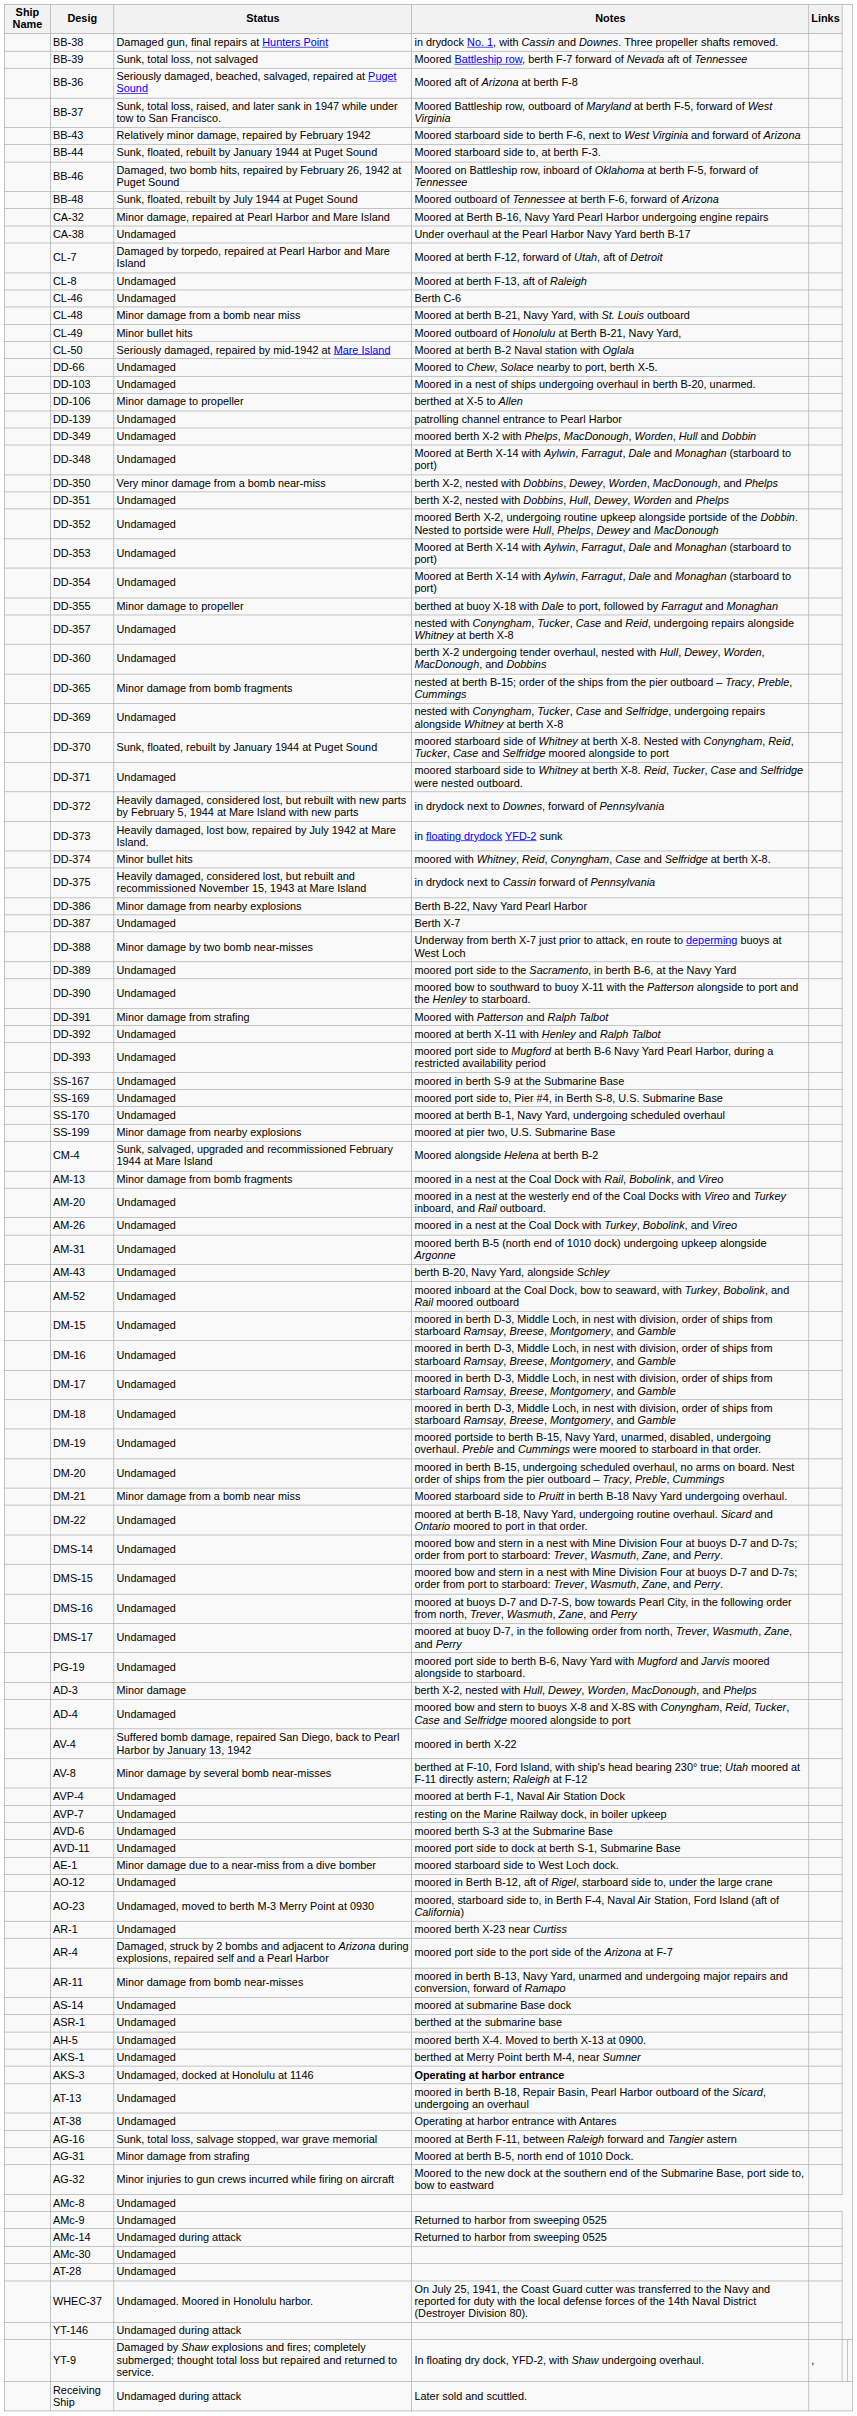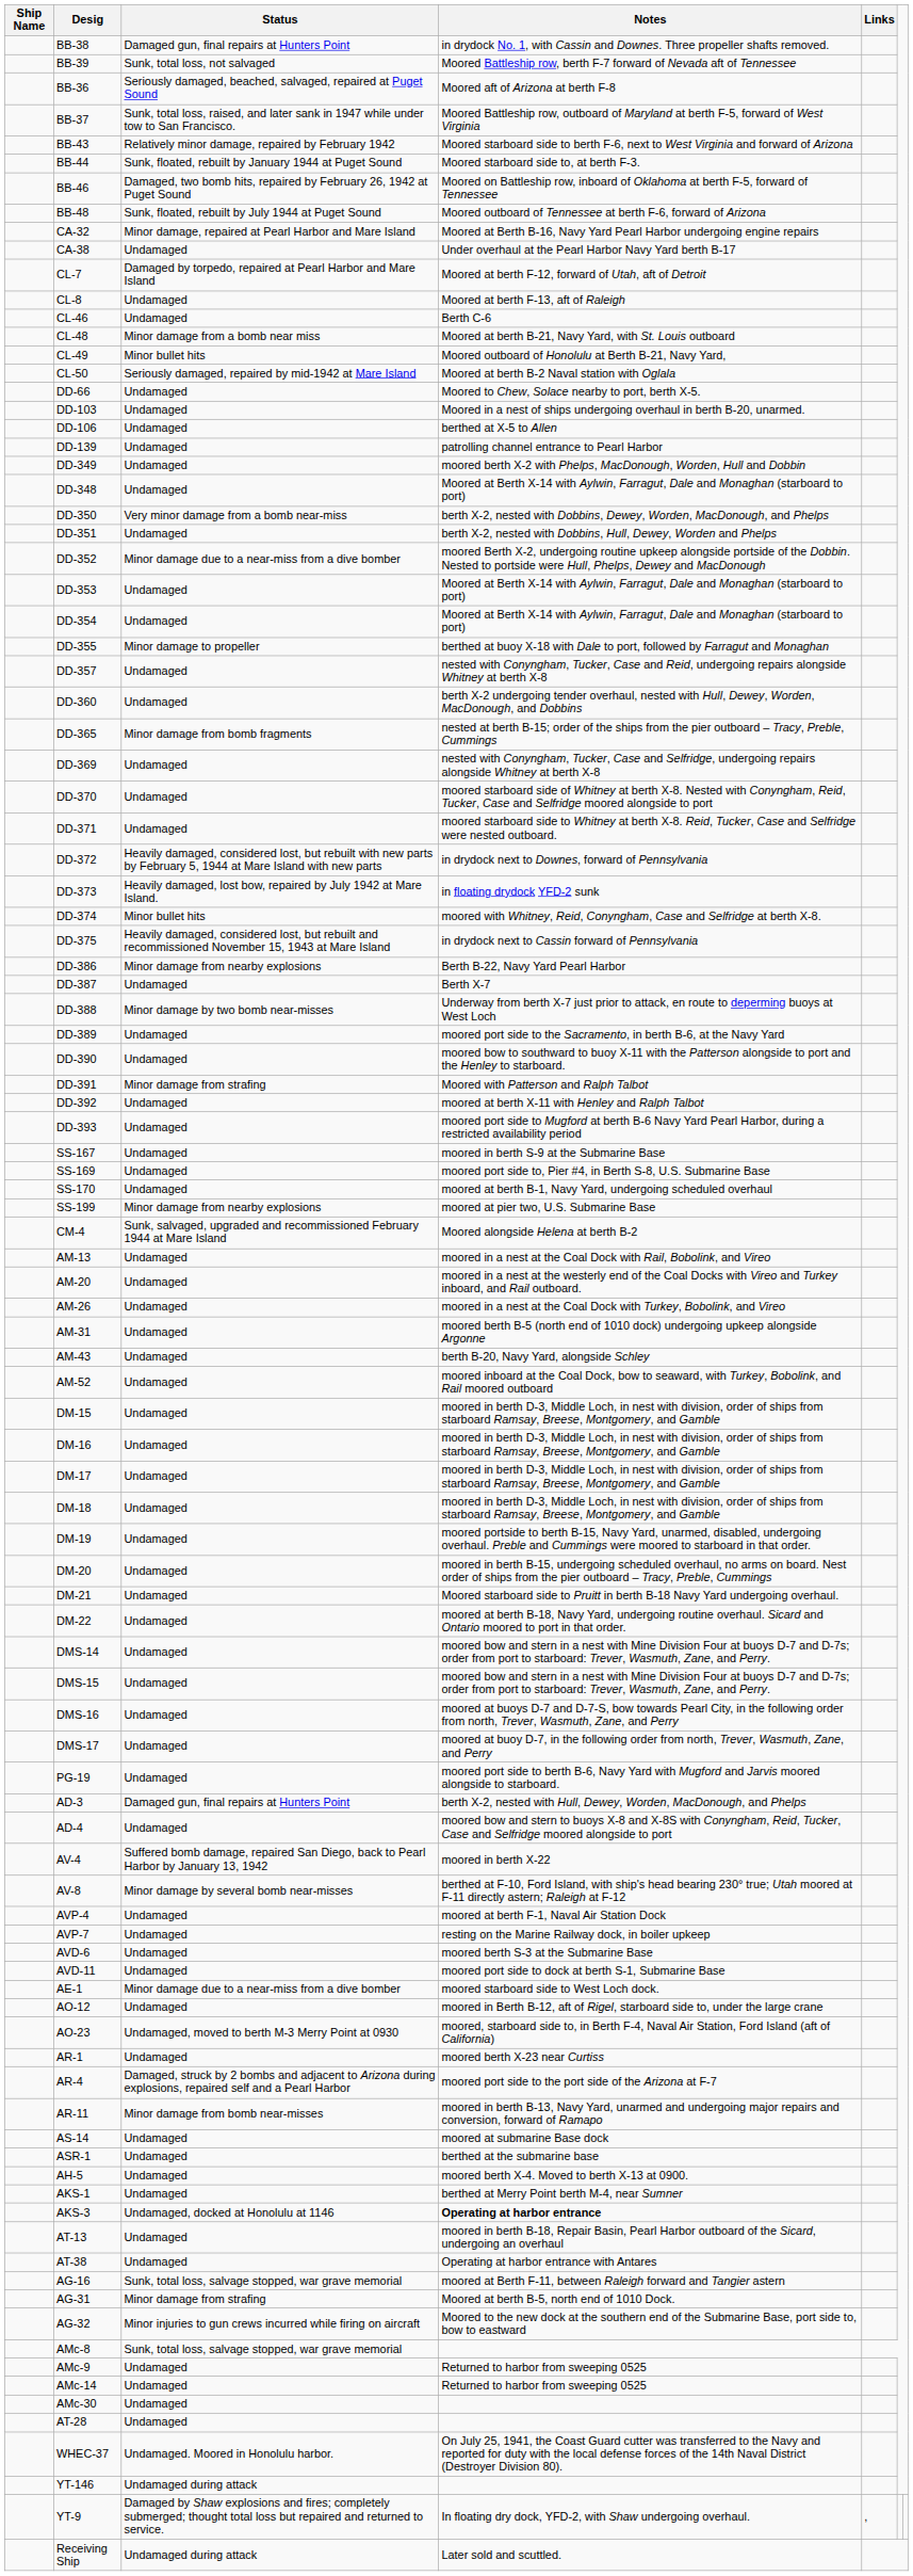DD-106 | Status: Minor damage to propeller -> Undamaged
DD-352 | Status: Undamaged -> Minor damage due to a near-miss from a dive bomber
DD-370 | Status: Sunk, floated, rebuilt by January 1944 at Puget Sound -> Undamaged
AM-13 | Status: Minor damage from bomb fragments -> Undamaged
DM-21 | Status: Minor damage from a bomb near miss -> Undamaged
AD-3 | Status: Minor damage -> Damaged gun, final repairs at Hunters Point
AMc-8 | Status: Undamaged -> Sunk, total loss, salvage stopped, war grave memorial
AMc-14 | Status: Undamaged during attack -> Undamaged
